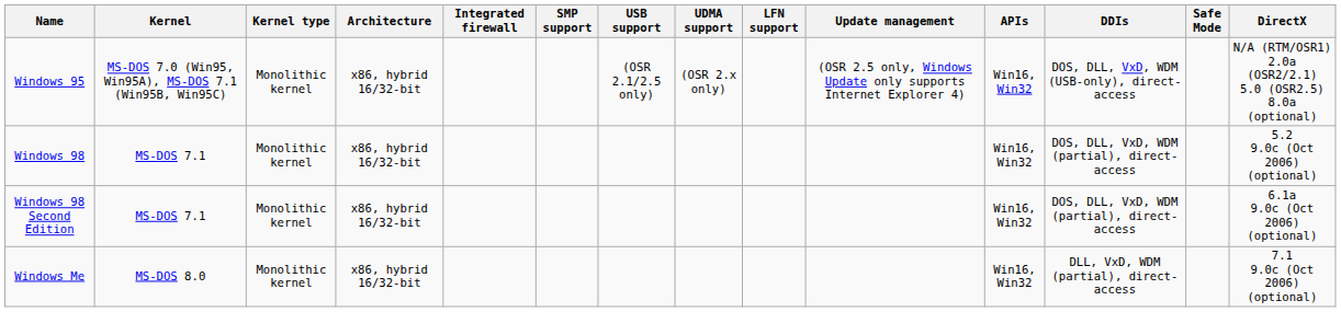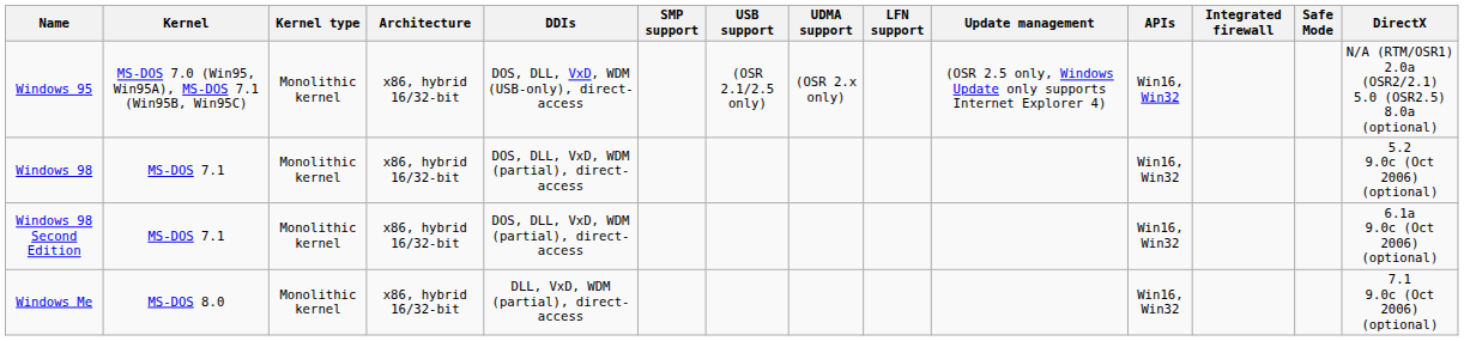columns swapped: Integrated firewall <-> DDIs
